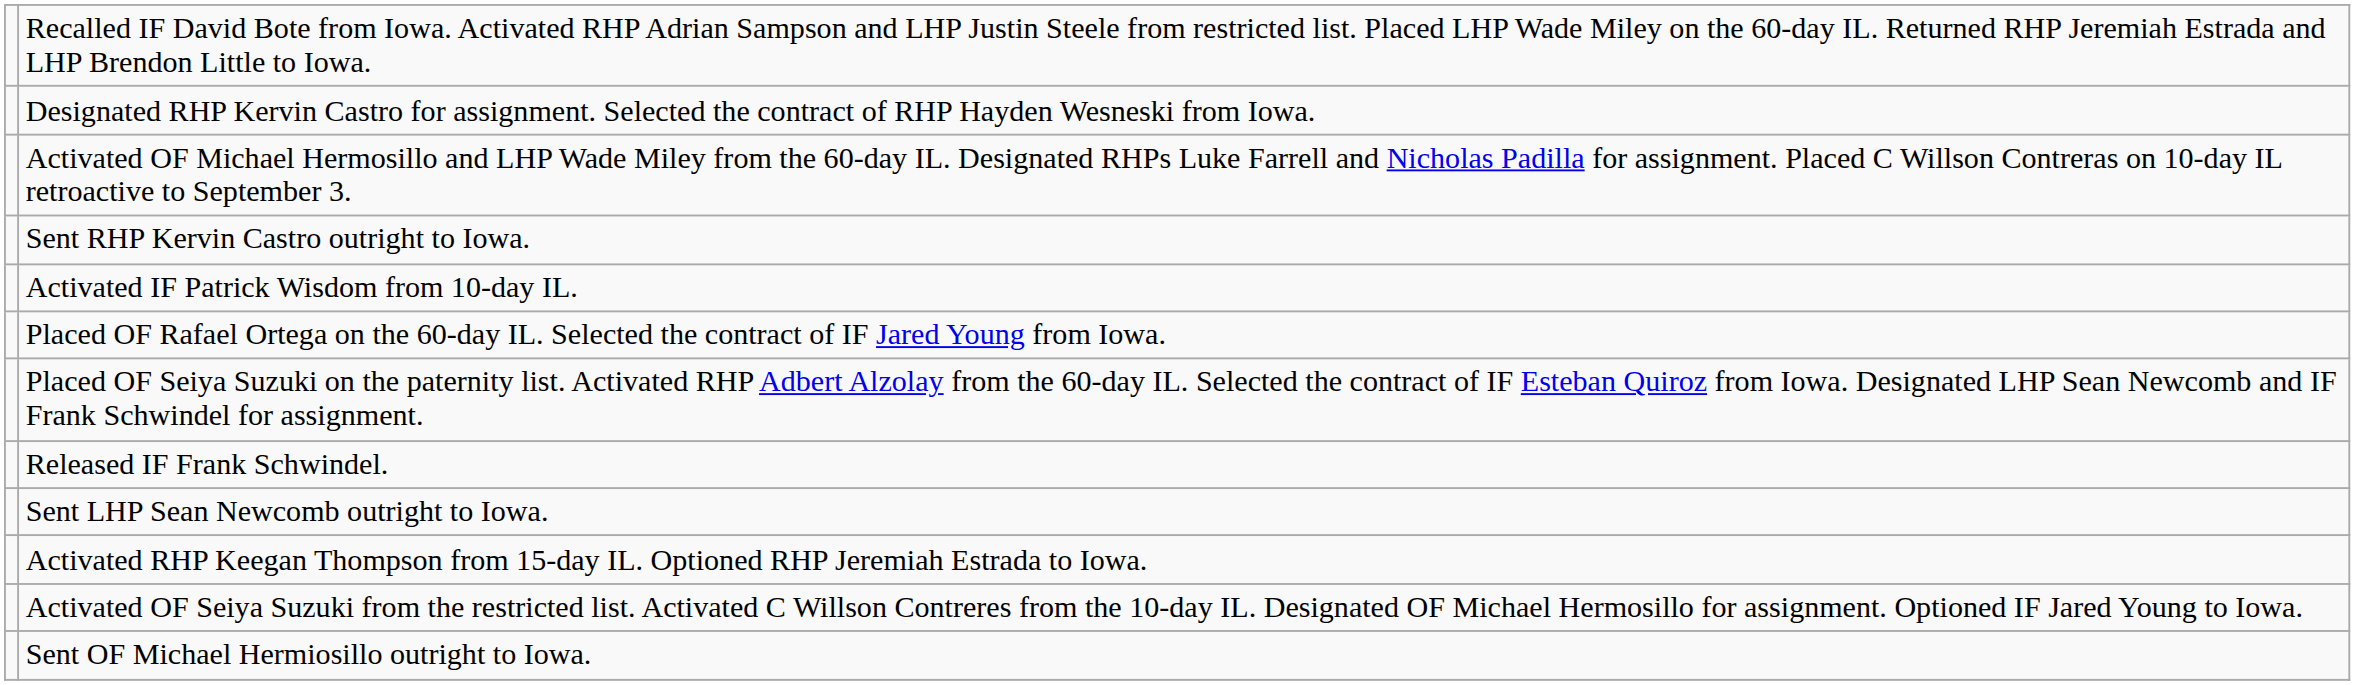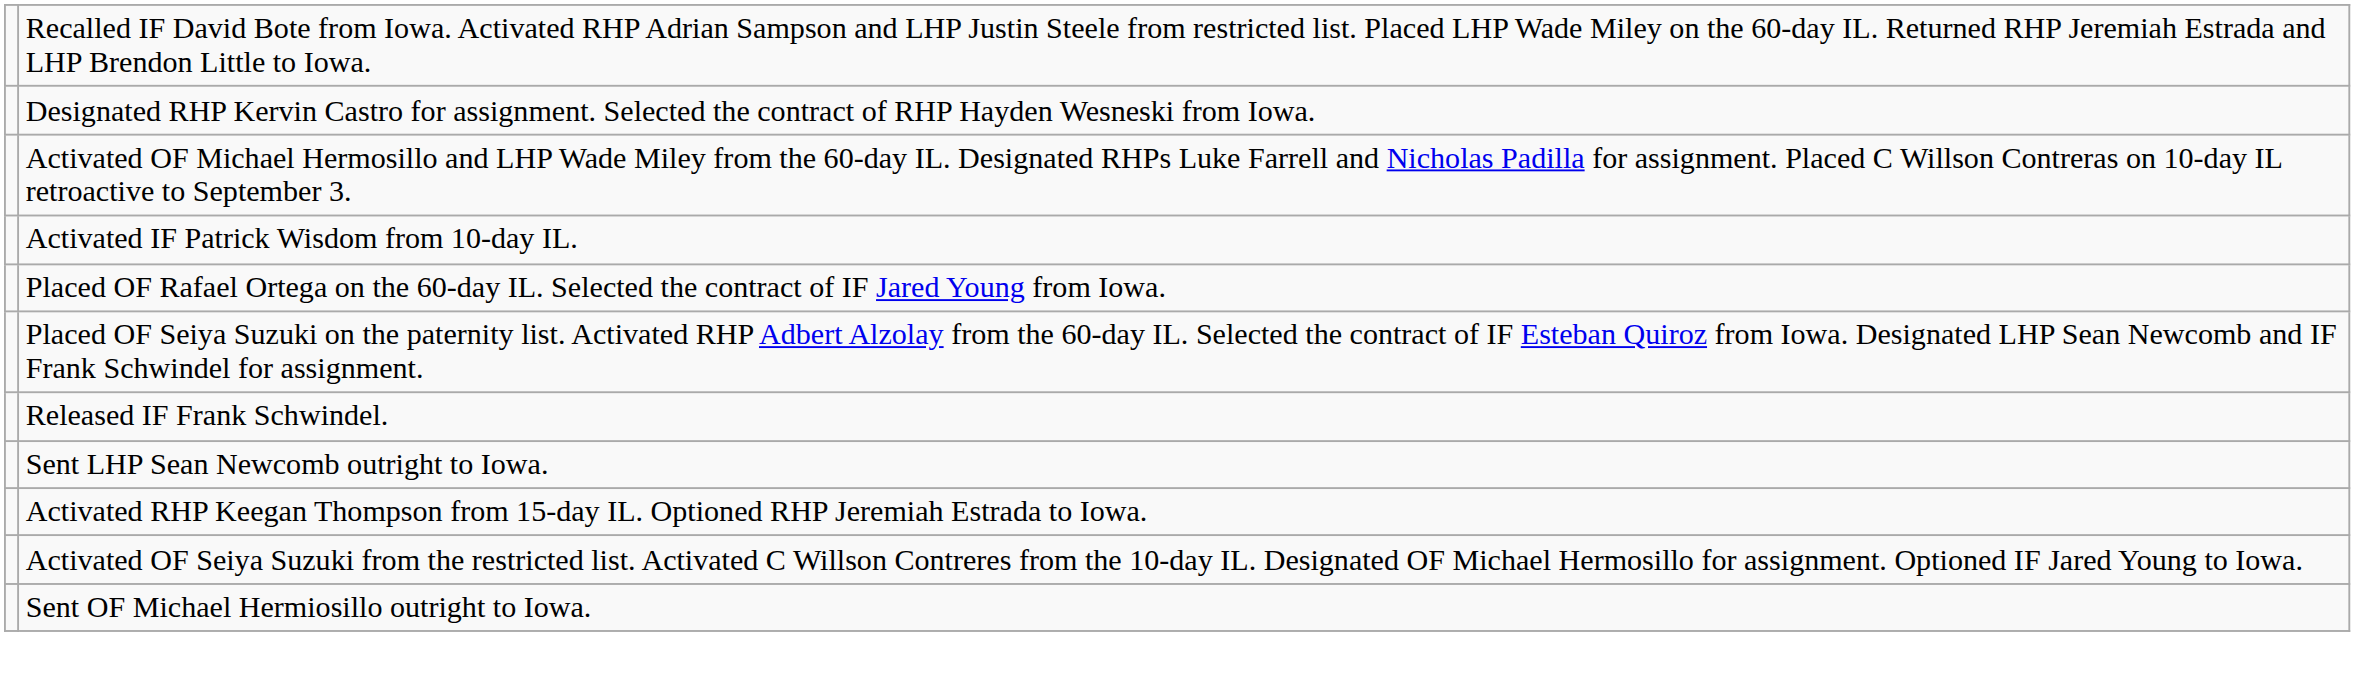- row: Sent RHP Kervin Castro outright to Iowa.
